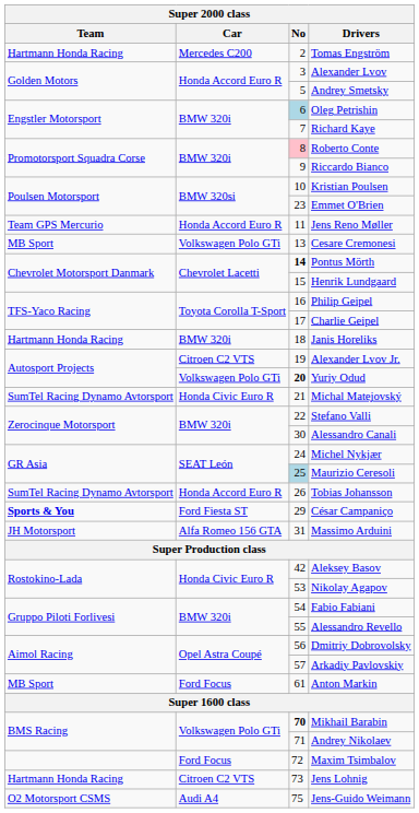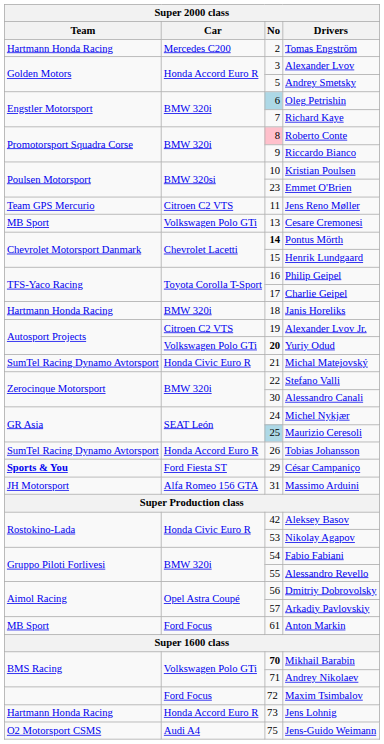Jens Reno Møller | Car: Honda Accord Euro R -> Citroen C2 VTS
Jens Lohnig | Car: Citroen C2 VTS -> Honda Accord Euro R
